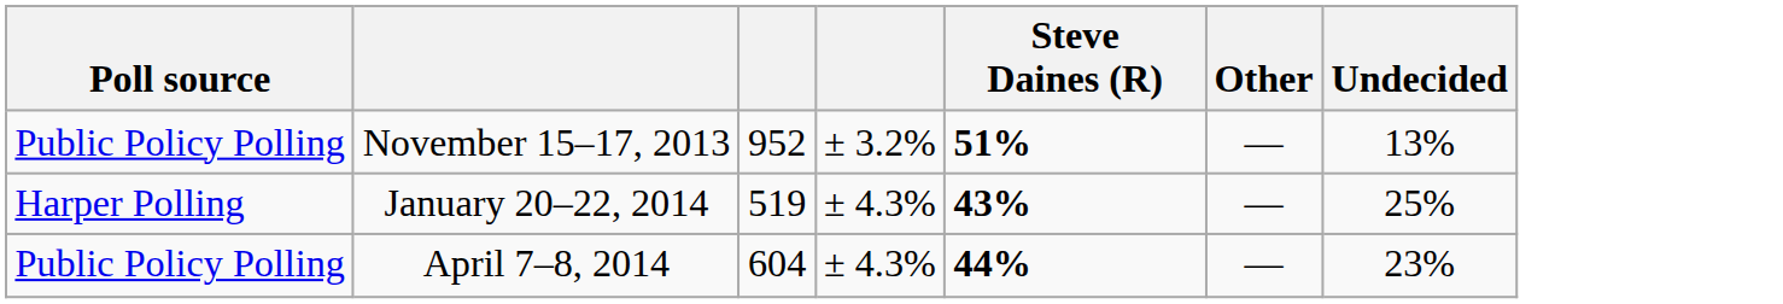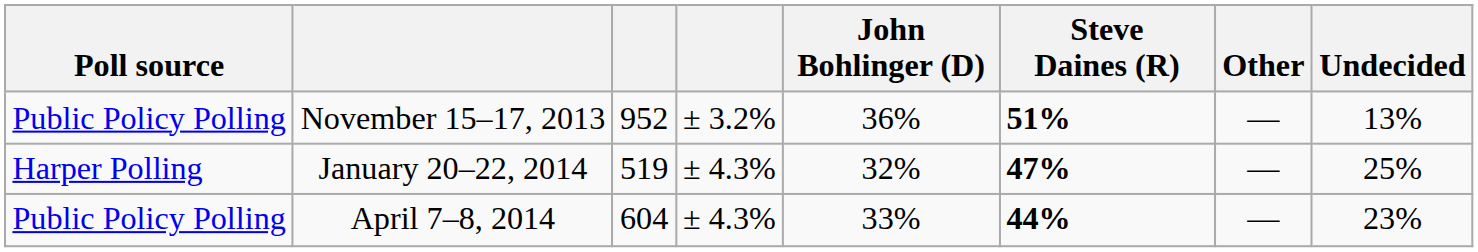+ column: John Bohlinger (D) | 36% | 32% | 33%
January 20–22, 2014 | Steve Daines (R): 43% -> 47%
